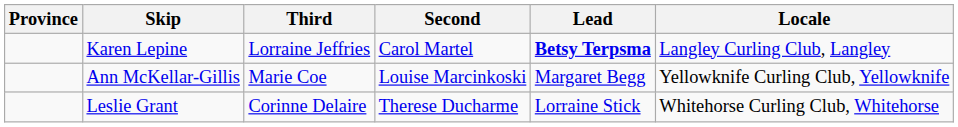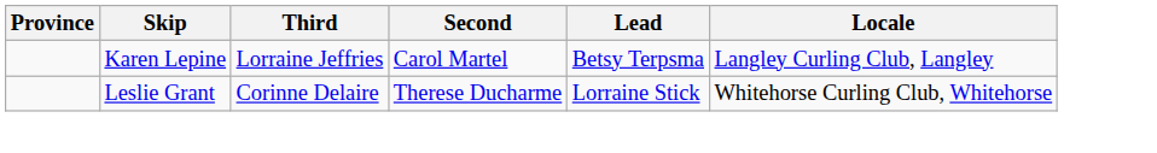Karen Lepine | Lead: bold -> normal
- row: Ann McKellar-Gillis | Marie Coe | Louise Marcinkoski | Margaret Begg | Yellowknife Curling Club, Yellowknife
